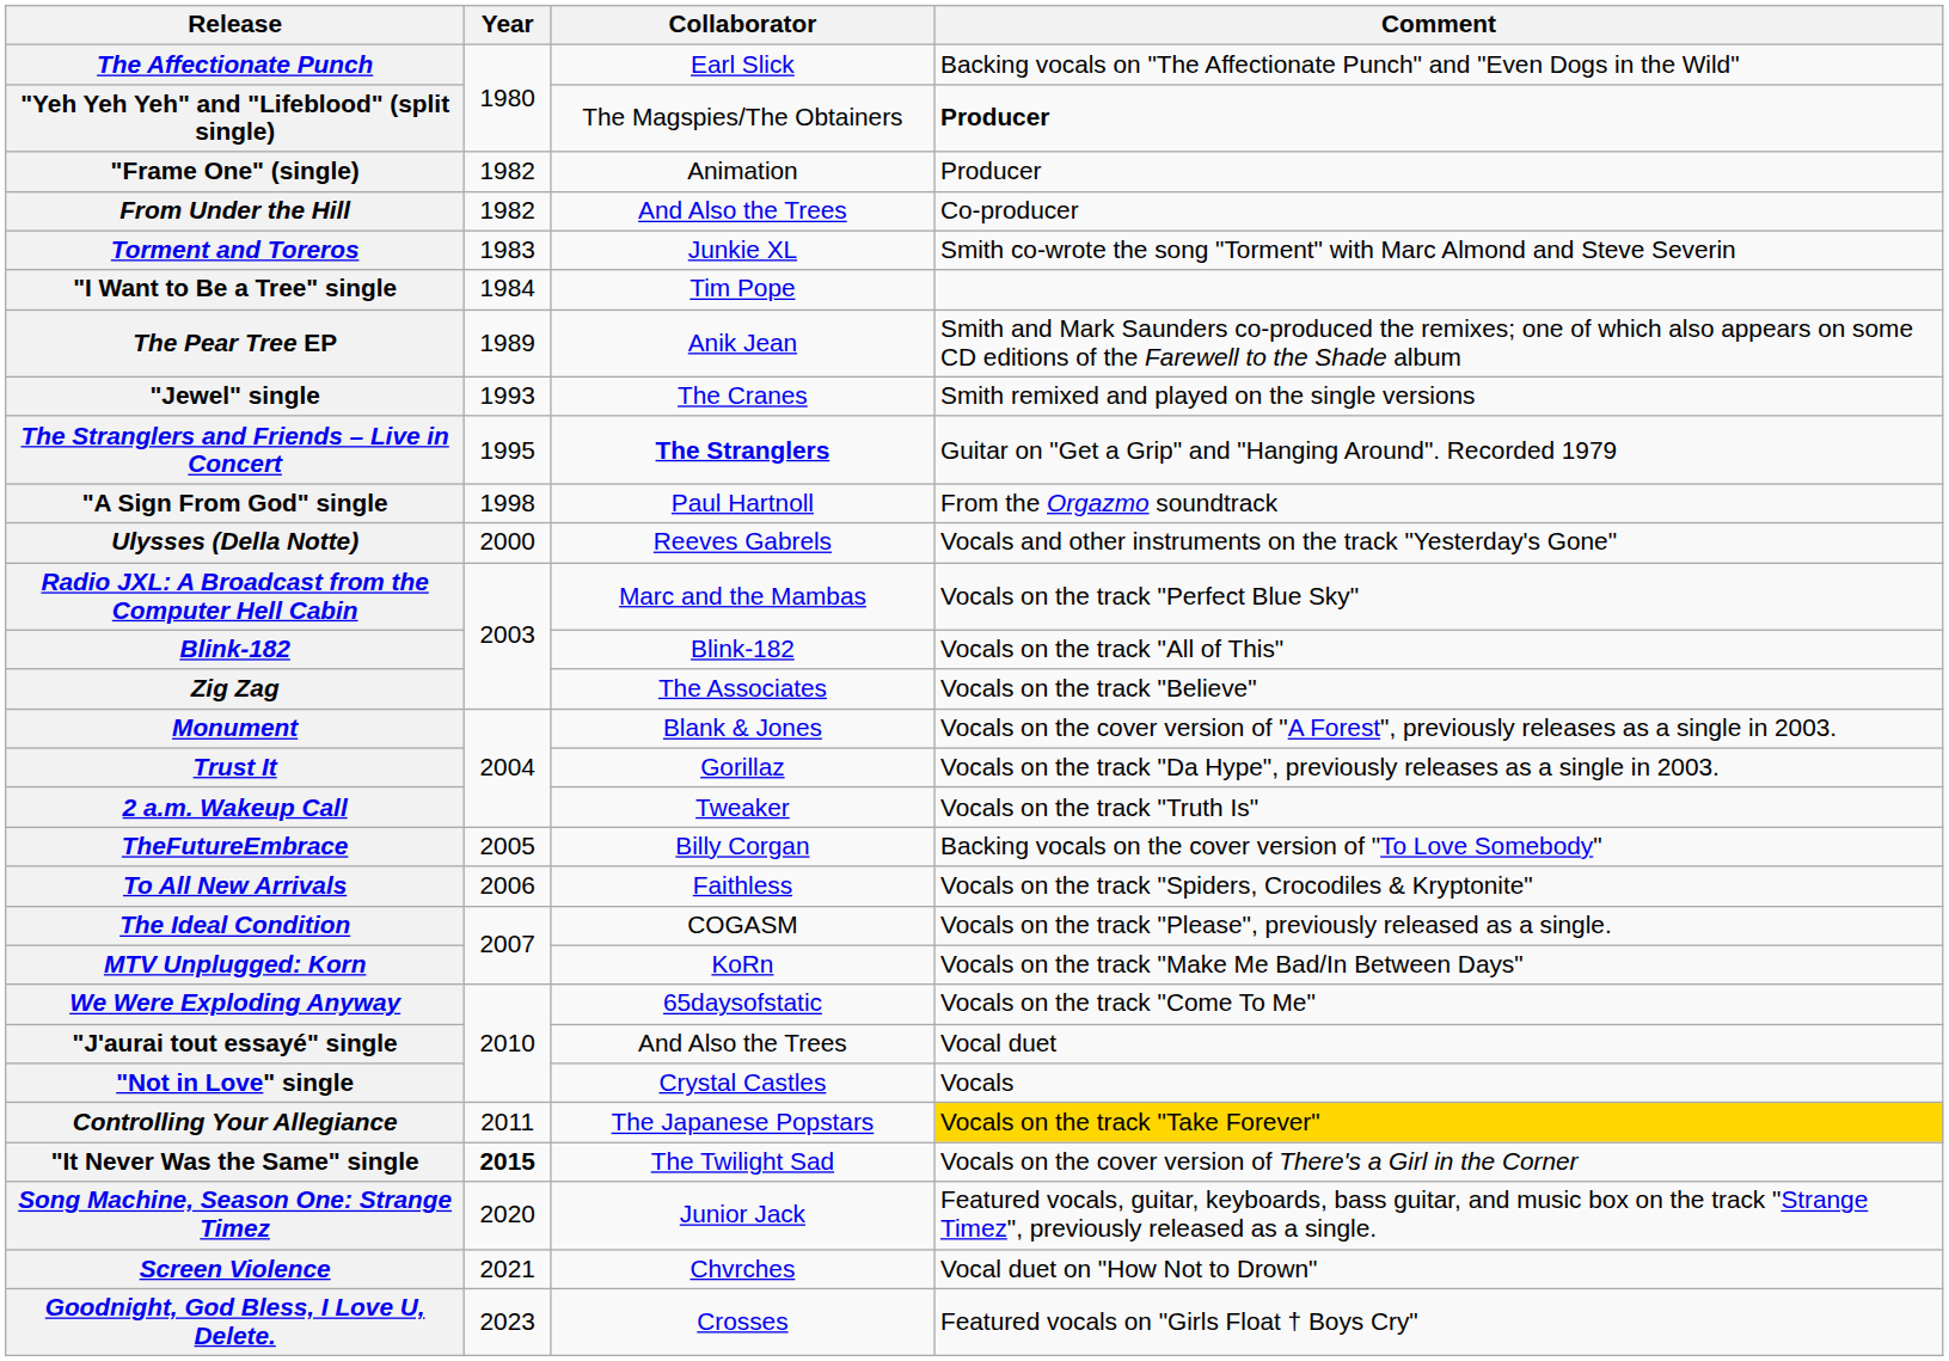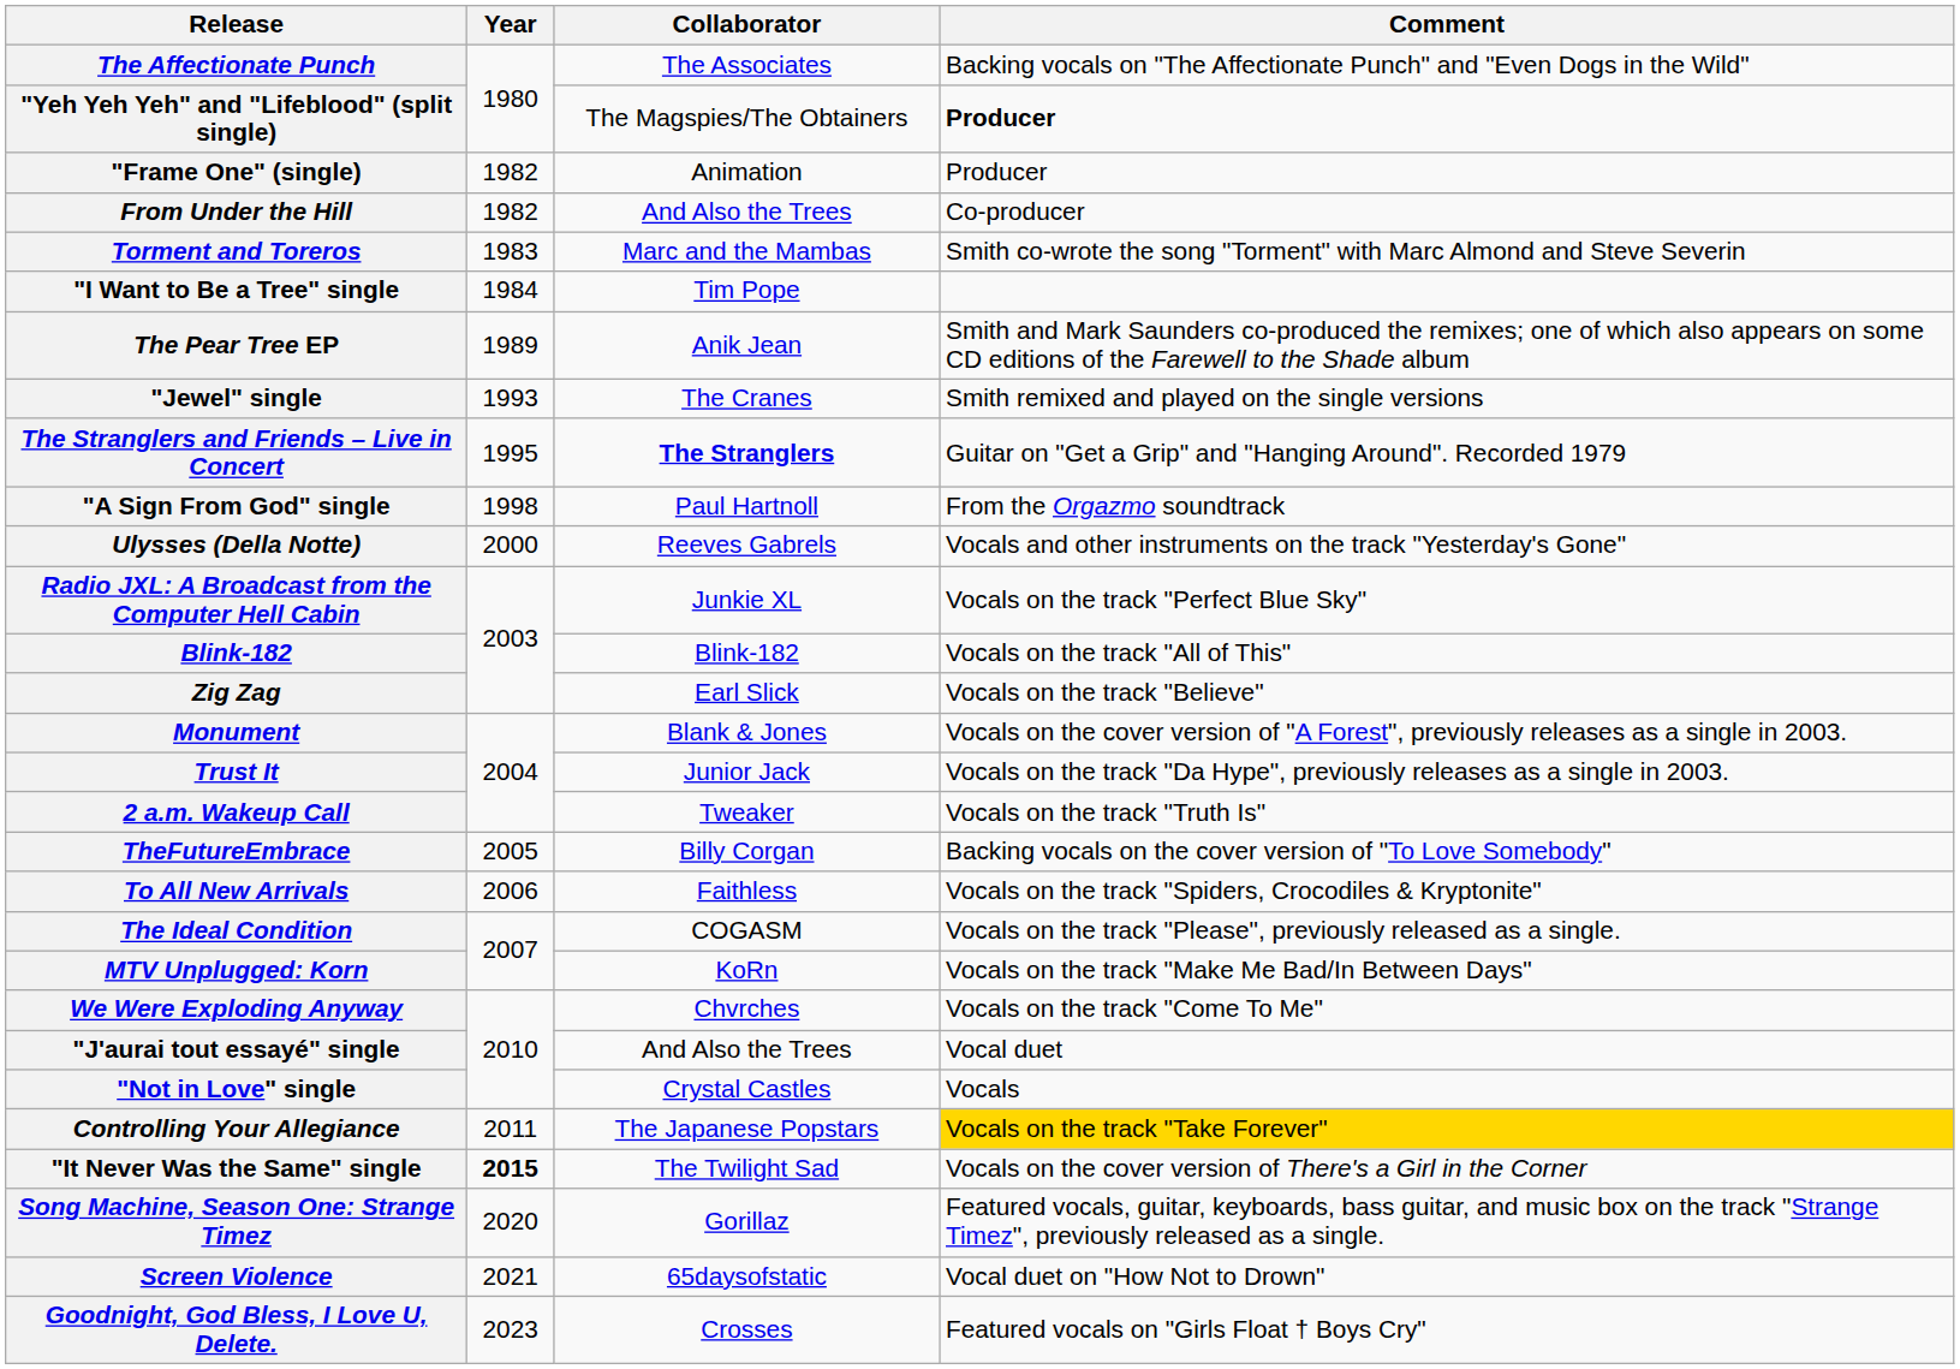The Affectionate Punch | Collaborator: Earl Slick -> The Associates
Torment and Toreros | Collaborator: Junkie XL -> Marc and the Mambas
Radio JXL: A Broadcast from the Computer Hell Cabin | Collaborator: Marc and the Mambas -> Junkie XL
Zig Zag | Collaborator: The Associates -> Earl Slick
Trust It | Collaborator: Gorillaz -> Junior Jack
We Were Exploding Anyway | Collaborator: 65daysofstatic -> Chvrches
Song Machine, Season One: Strange Timez | Collaborator: Junior Jack -> Gorillaz
Screen Violence | Collaborator: Chvrches -> 65daysofstatic
